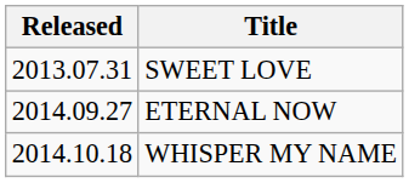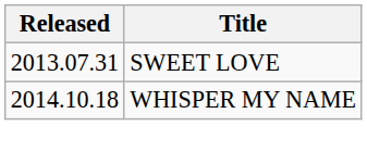- row: 2014.09.27 | ETERNAL NOW
